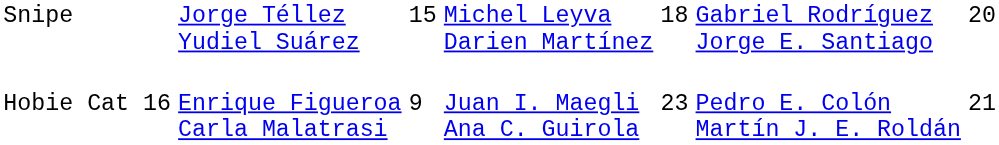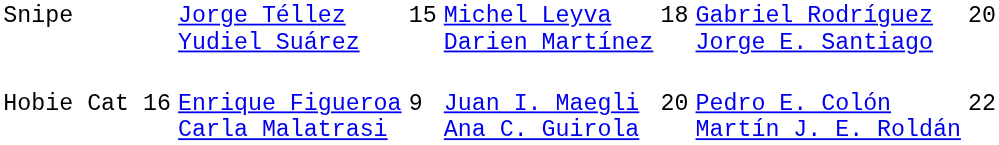Hobie Cat 16 | column 5: 23 -> 20
Hobie Cat 16 | column 7: 21 -> 22
